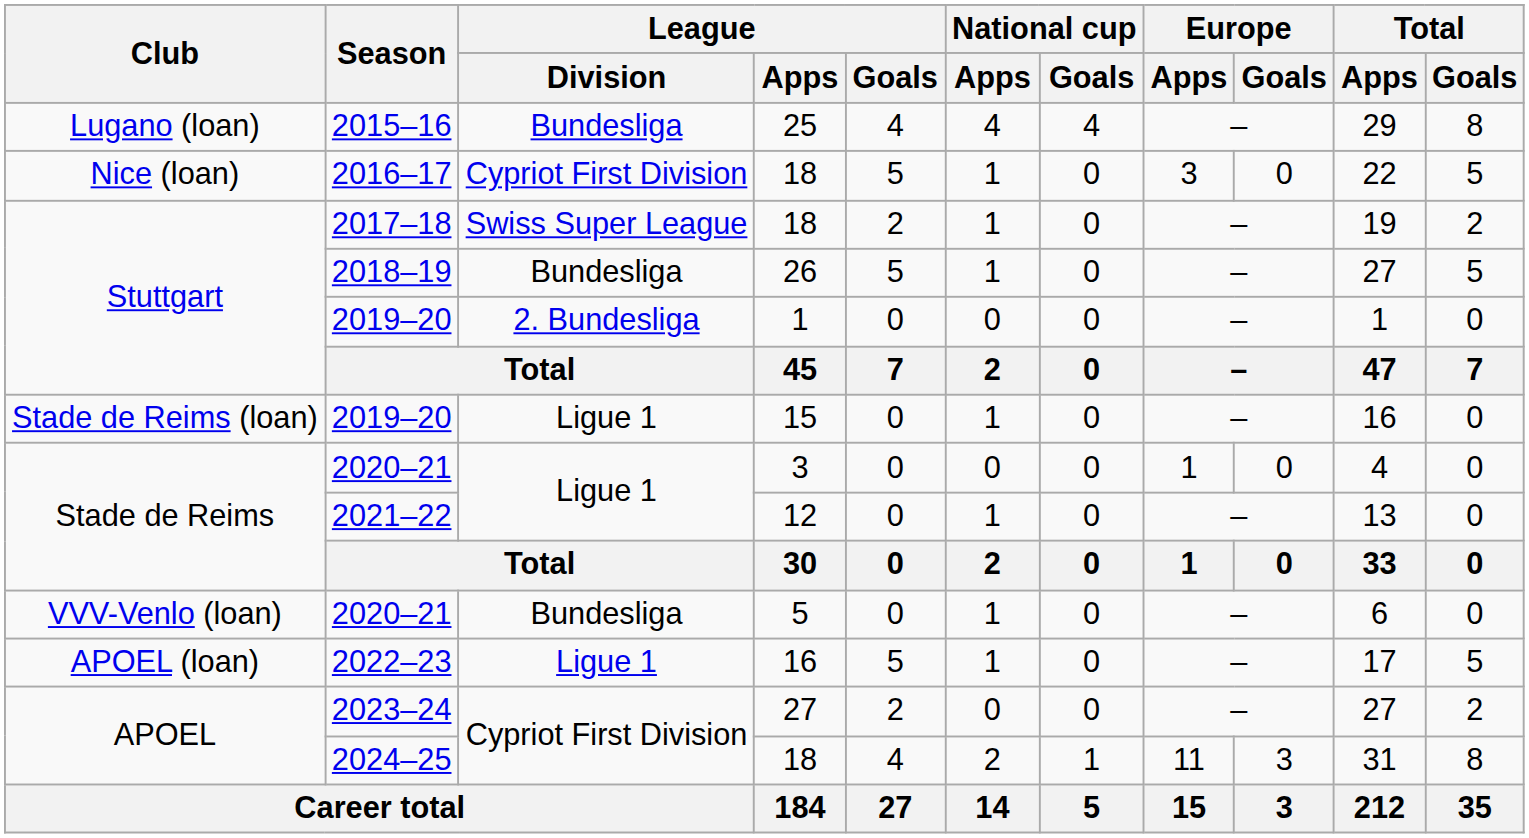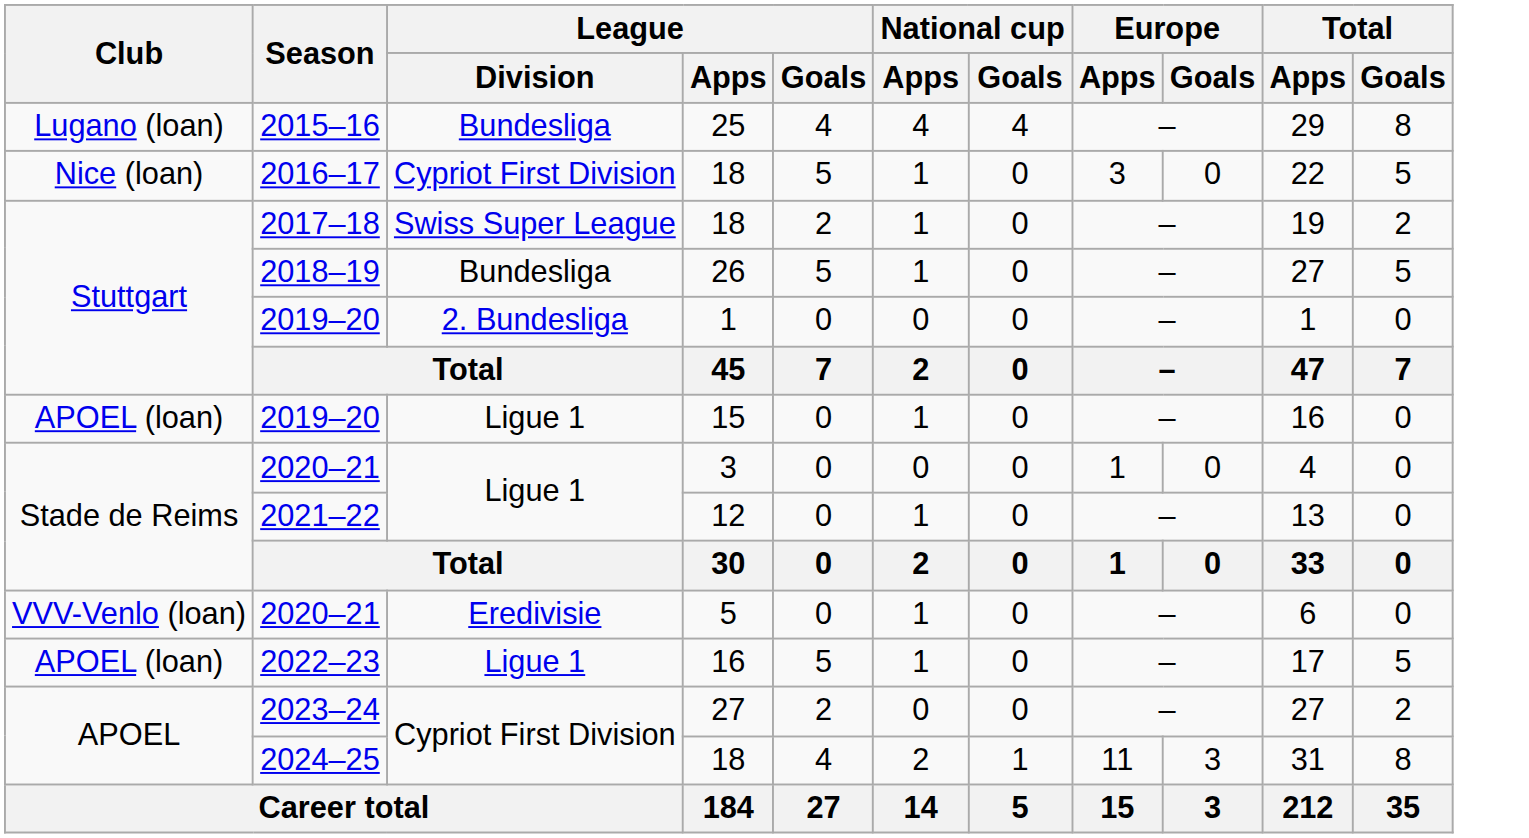2019–20 / 15 | Club: Stade de Reims (loan) -> APOEL (loan)
2020–21 / 5 | League / Division: Bundesliga -> Eredivisie
